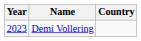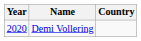Demi Vollering | Year: 2023 -> 2020
